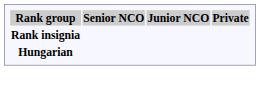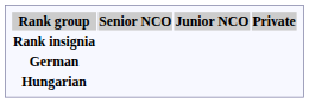+ row: German
